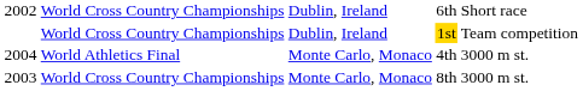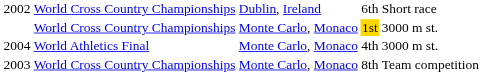1st | column 3: Dublin, Ireland -> Monte Carlo, Monaco
1st | column 5: Team competition -> 3000 m st.
8th | column 5: 3000 m st. -> Team competition
